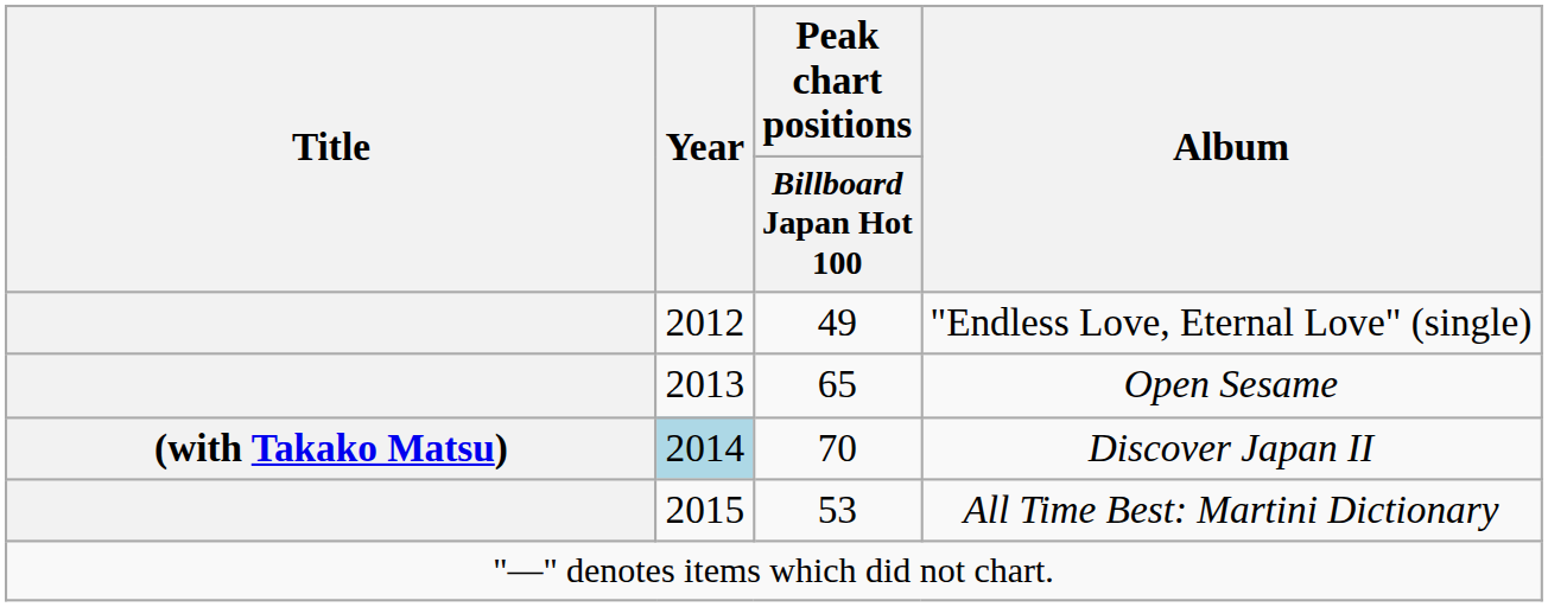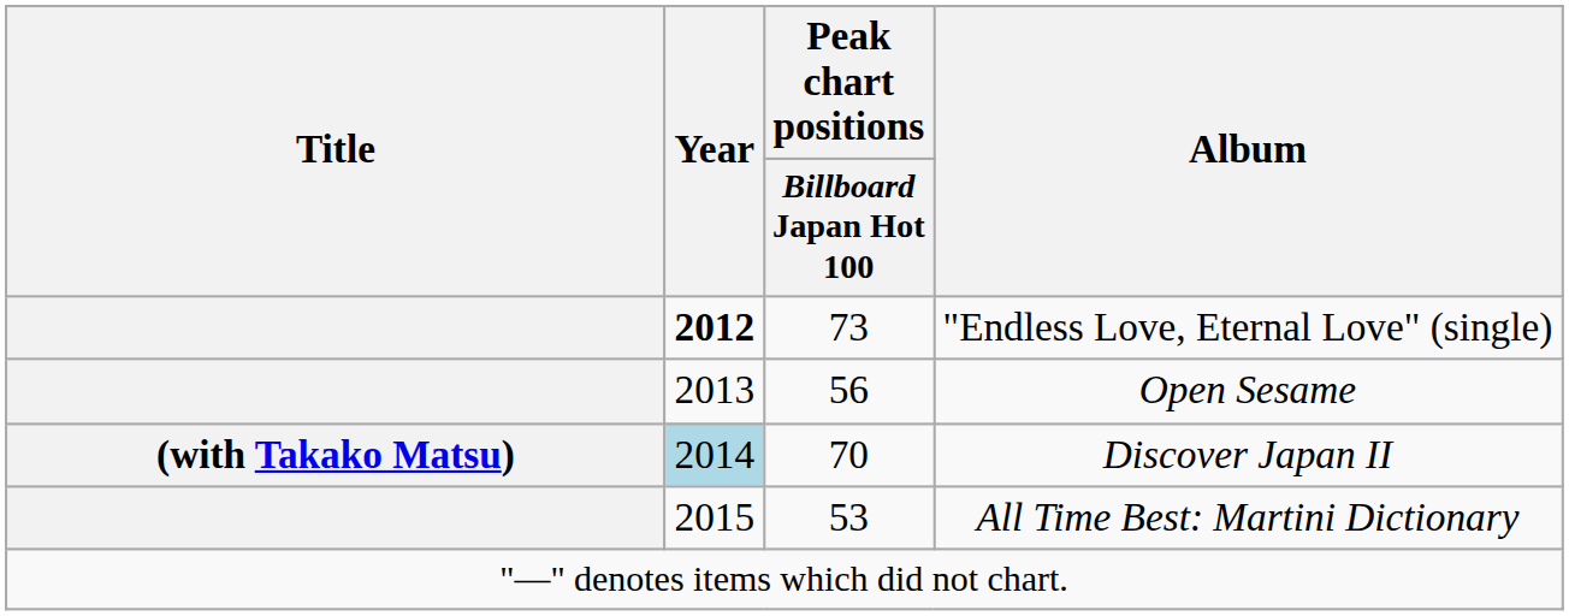"Endless Love, Eternal Love" (single) | Year: normal -> bold
"Endless Love, Eternal Love" (single) | Peak chart positions / Billboard Japan Hot 100: 49 -> 73
Open Sesame | Peak chart positions / Billboard Japan Hot 100: 65 -> 56
